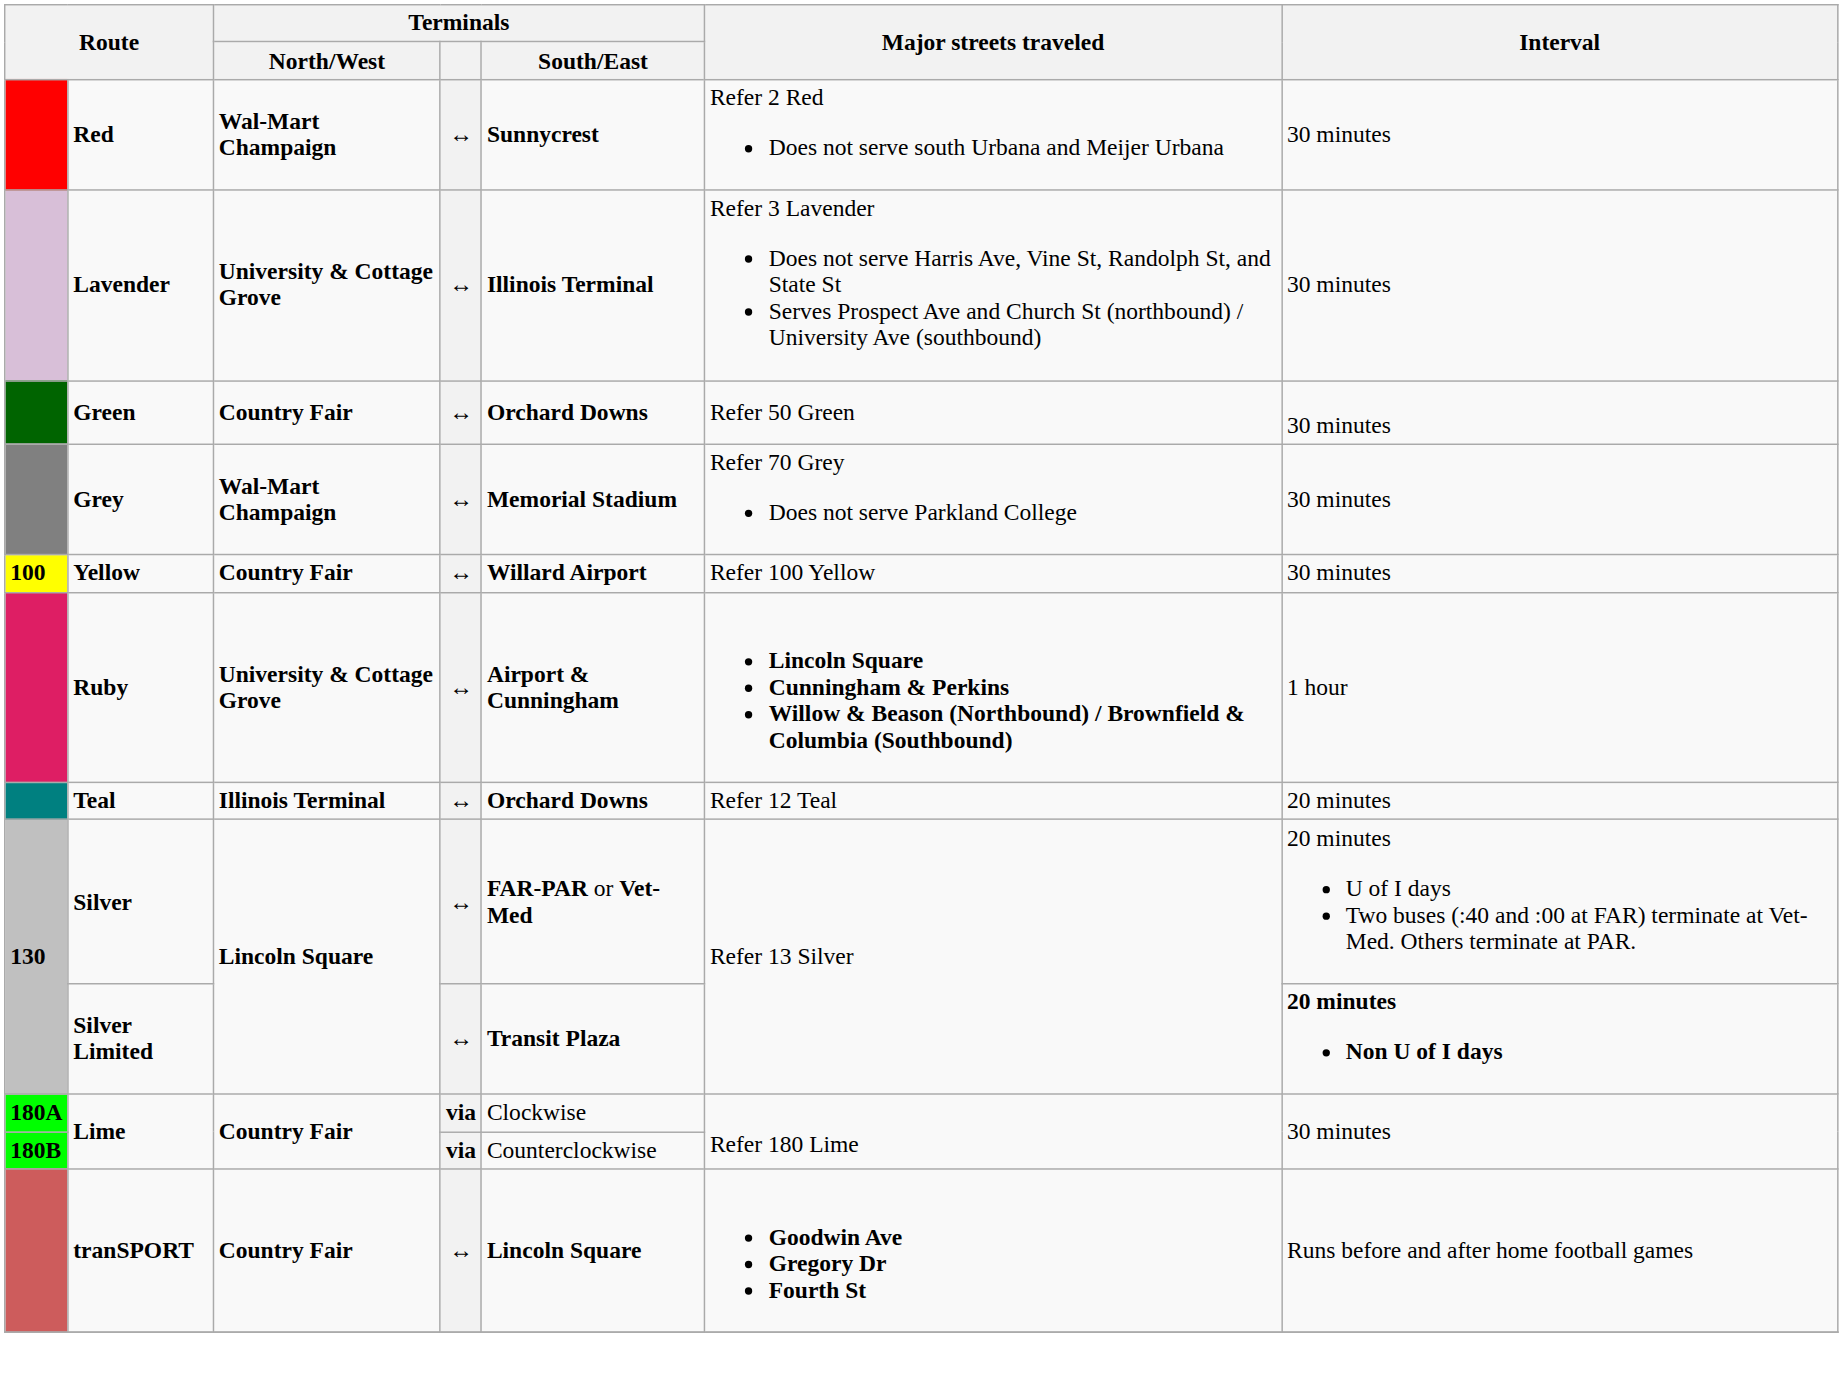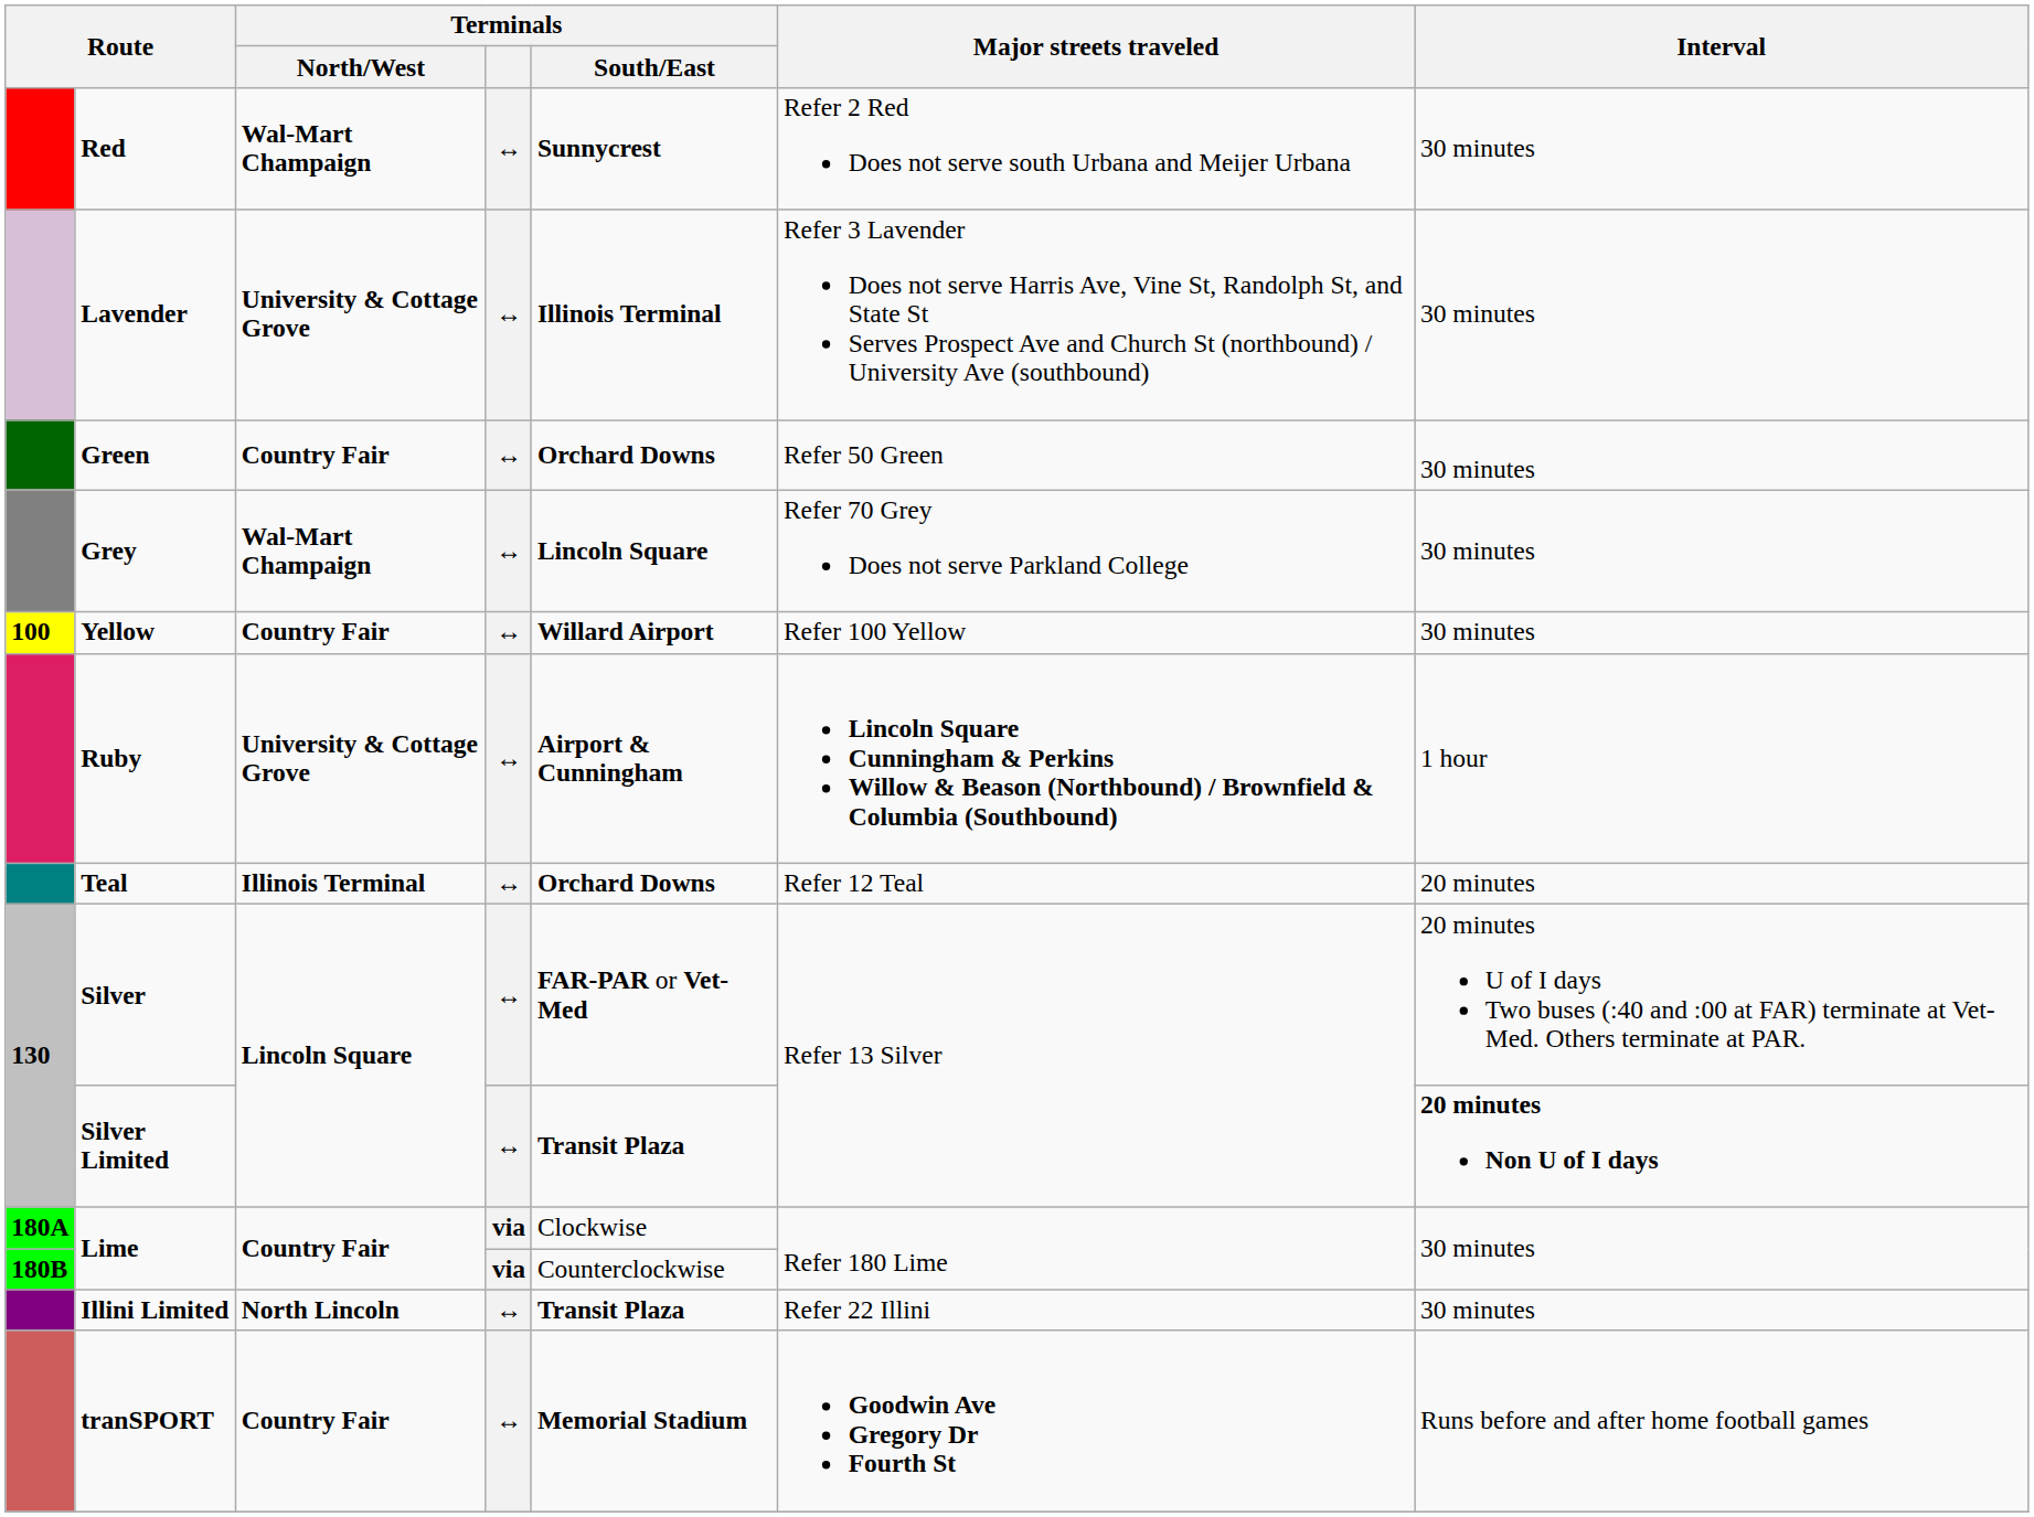Grey | Terminals / South/East: Memorial Stadium -> Lincoln Square
+ row: Illini Limited | North Lincoln | ↔ | Transit Plaza | Refer 22 Illini | 30 minutes
tranSPORT | Terminals / South/East: Lincoln Square -> Memorial Stadium
